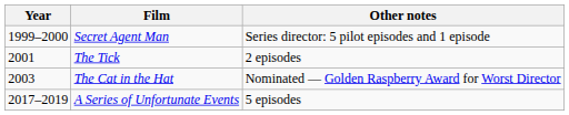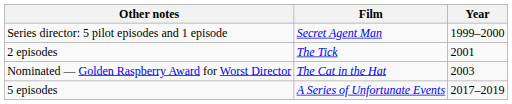columns swapped: Year <-> Other notes
